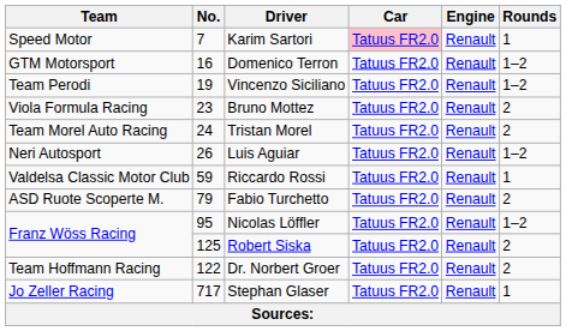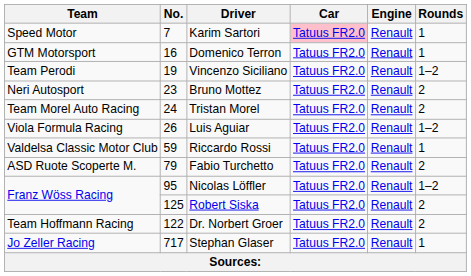Domenico Terron | Rounds: 1–2 -> 1
Bruno Mottez | Team: Viola Formula Racing -> Neri Autosport
Luis Aguiar | Team: Neri Autosport -> Viola Formula Racing
